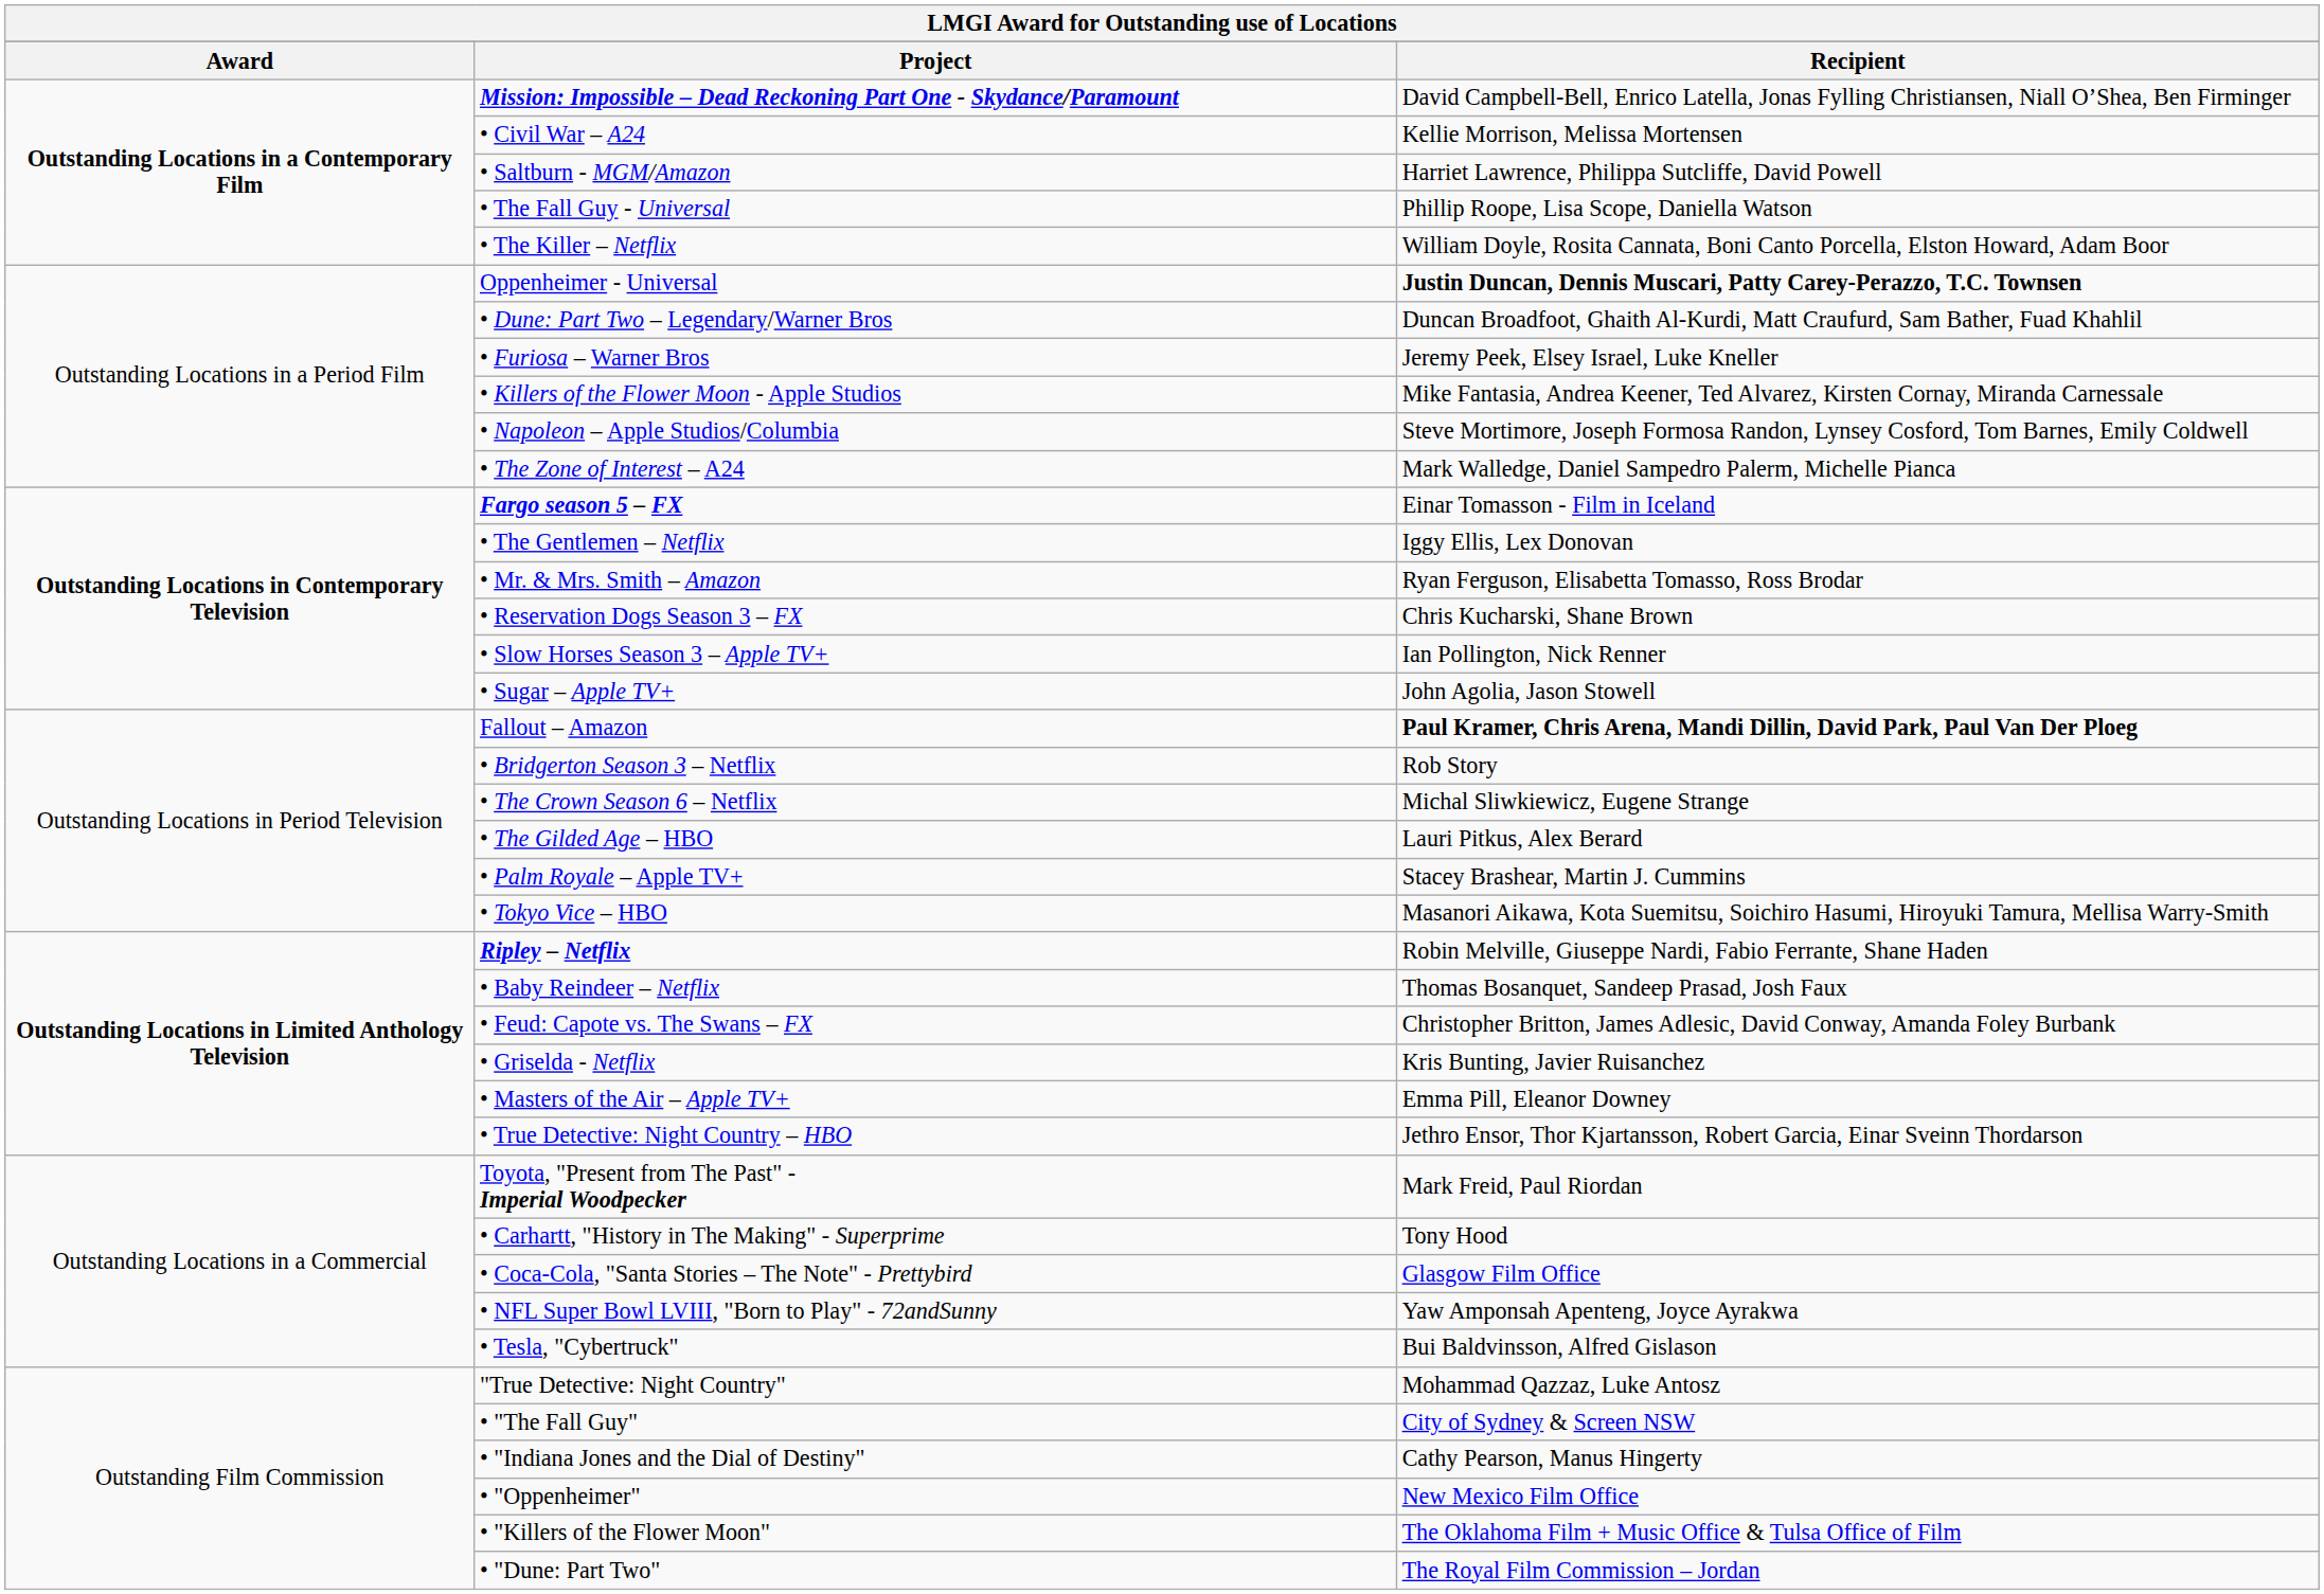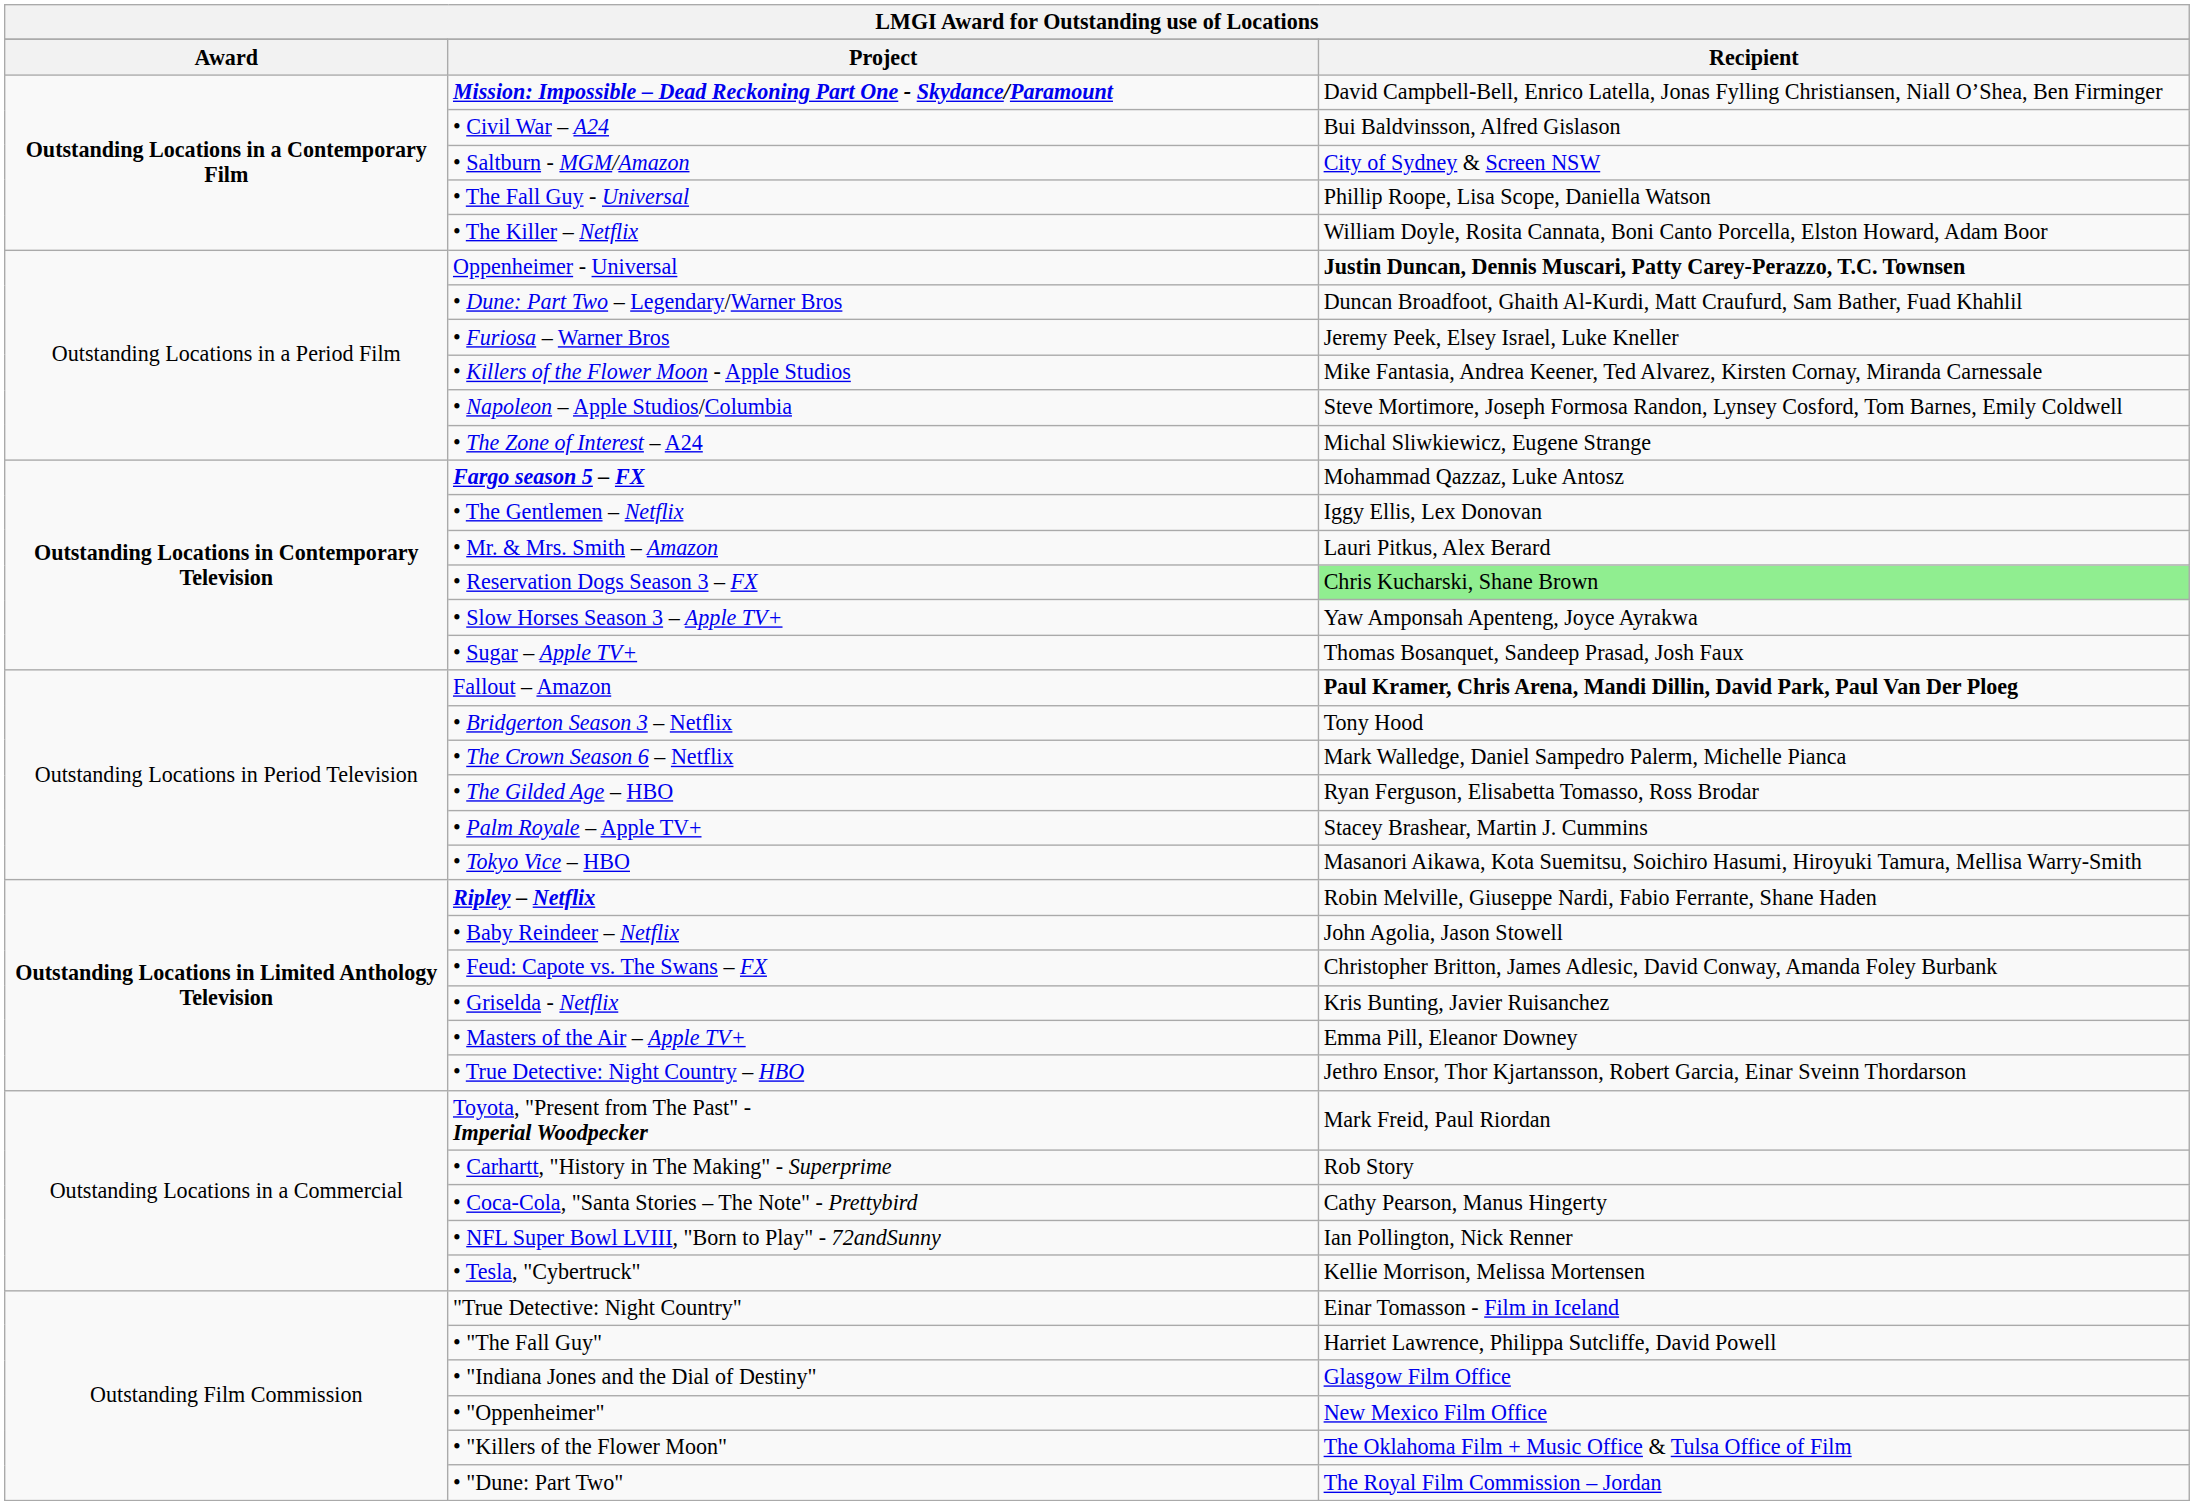• Civil War – A24 | Recipient: Kellie Morrison, Melissa Mortensen -> Bui Baldvinsson, Alfred Gislason
• Saltburn - MGM/Amazon | Recipient: Harriet Lawrence, Philippa Sutcliffe, David Powell -> City of Sydney & Screen NSW
• The Zone of Interest – A24 | Recipient: Mark Walledge, Daniel Sampedro Palerm, Michelle Pianca -> Michal Sliwkiewicz, Eugene Strange
Fargo season 5 – FX | Recipient: Einar Tomasson - Film in Iceland -> Mohammad Qazzaz, Luke Antosz
• Mr. & Mrs. Smith – Amazon | Recipient: Ryan Ferguson, Elisabetta Tomasso, Ross Brodar -> Lauri Pitkus, Alex Berard
• Reservation Dogs Season 3 – FX | Recipient: no background -> lightgreen background
• Slow Horses Season 3 – Apple TV+ | Recipient: Ian Pollington, Nick Renner -> Yaw Amponsah Apenteng, Joyce Ayrakwa
• Sugar – Apple TV+ | Recipient: John Agolia, Jason Stowell -> Thomas Bosanquet, Sandeep Prasad, Josh Faux
• Bridgerton Season 3 – Netflix | Recipient: Rob Story -> Tony Hood
• The Crown Season 6 – Netflix | Recipient: Michal Sliwkiewicz, Eugene Strange -> Mark Walledge, Daniel Sampedro Palerm, Michelle Pianca
• The Gilded Age – HBO | Recipient: Lauri Pitkus, Alex Berard -> Ryan Ferguson, Elisabetta Tomasso, Ross Brodar
• Baby Reindeer – Netflix | Recipient: Thomas Bosanquet, Sandeep Prasad, Josh Faux -> John Agolia, Jason Stowell
• Carhartt, "History in The Making" - Superprime | Recipient: Tony Hood -> Rob Story
• Coca-Cola, "Santa Stories – The Note" - Prettybird | Recipient: Glasgow Film Office -> Cathy Pearson, Manus Hingerty
• NFL Super Bowl LVIII, "Born to Play" - 72andSunny | Recipient: Yaw Amponsah Apenteng, Joyce Ayrakwa -> Ian Pollington, Nick Renner
• Tesla, "Cybertruck" | Recipient: Bui Baldvinsson, Alfred Gislason -> Kellie Morrison, Melissa Mortensen
"True Detective: Night Country" | Recipient: Mohammad Qazzaz, Luke Antosz -> Einar Tomasson - Film in Iceland
• "The Fall Guy" | Recipient: City of Sydney & Screen NSW -> Harriet Lawrence, Philippa Sutcliffe, David Powell
• "Indiana Jones and the Dial of Destiny" | Recipient: Cathy Pearson, Manus Hingerty -> Glasgow Film Office
